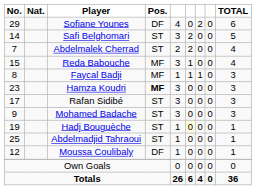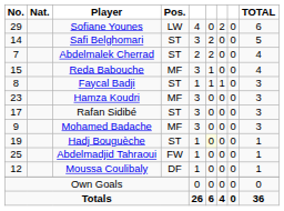Sofiane Younes | Pos.: DF -> LW
Faycal Badji | Pos.: MF -> ST
Hamza Koudri | Pos.: bold -> normal
Mohamed Badache | Pos.: ST -> MF
Abdelmadjid Tahraoui | Pos.: ST -> FW
